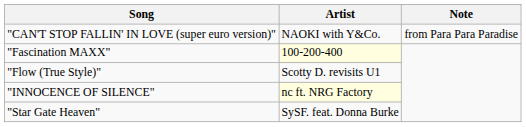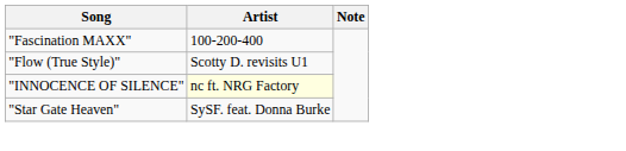- row: "CAN'T STOP FALLIN' IN LOVE (super euro version)" | NAOKI with Y&Co. | from Para Para Paradise
"Fascination MAXX" | Artist: lightyellow background -> no background
